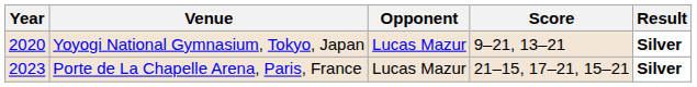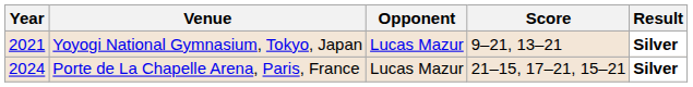Yoyogi National Gymnasium, Tokyo, Japan | Year: 2020 -> 2021
Porte de La Chapelle Arena, Paris, France | Year: 2023 -> 2024
